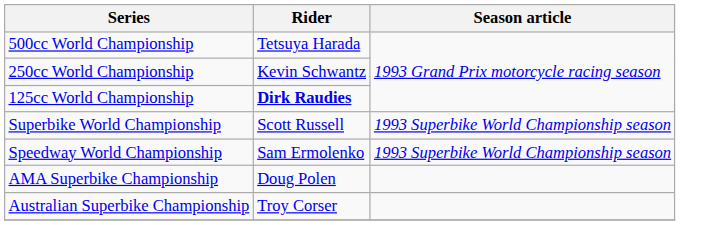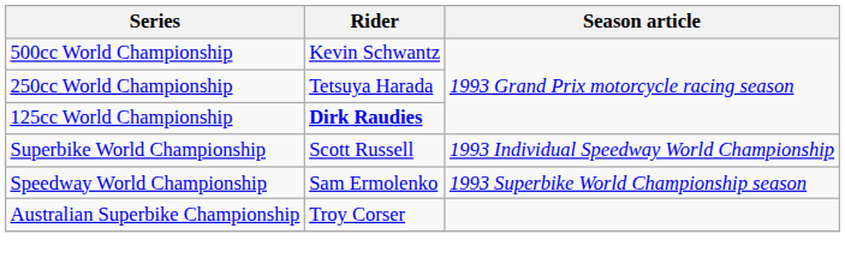500cc World Championship | Rider: Tetsuya Harada -> Kevin Schwantz
250cc World Championship | Rider: Kevin Schwantz -> Tetsuya Harada
Superbike World Championship | Season article: 1993 Superbike World Championship season -> 1993 Individual Speedway World Championship
- row: AMA Superbike Championship | Doug Polen
